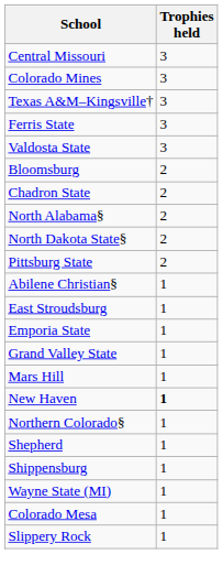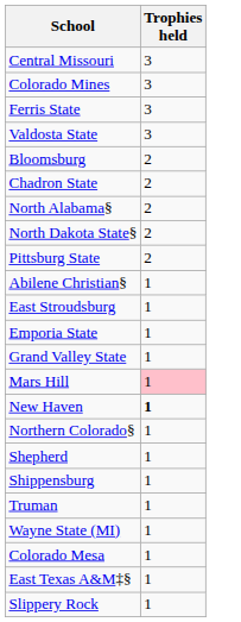- row: Texas A&M–Kingsville† | 3
Mars Hill | Trophies held: no background -> pink background
+ row: Truman | 1
+ row: East Texas A&M‡§ | 1
